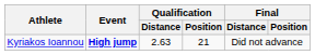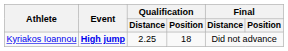Kyriakos Ioannou | Qualification / Distance: 2.63 -> 2.25
Kyriakos Ioannou | Qualification / Position: 21 -> 18
